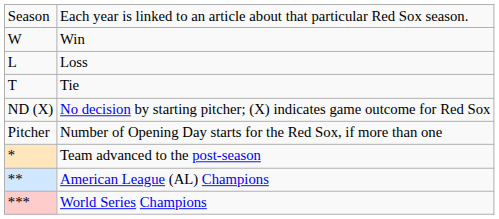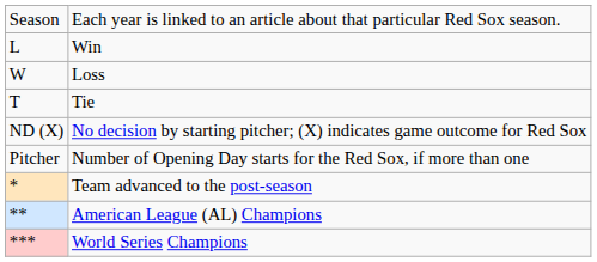Win | column 1: W -> L
Loss | column 1: L -> W
